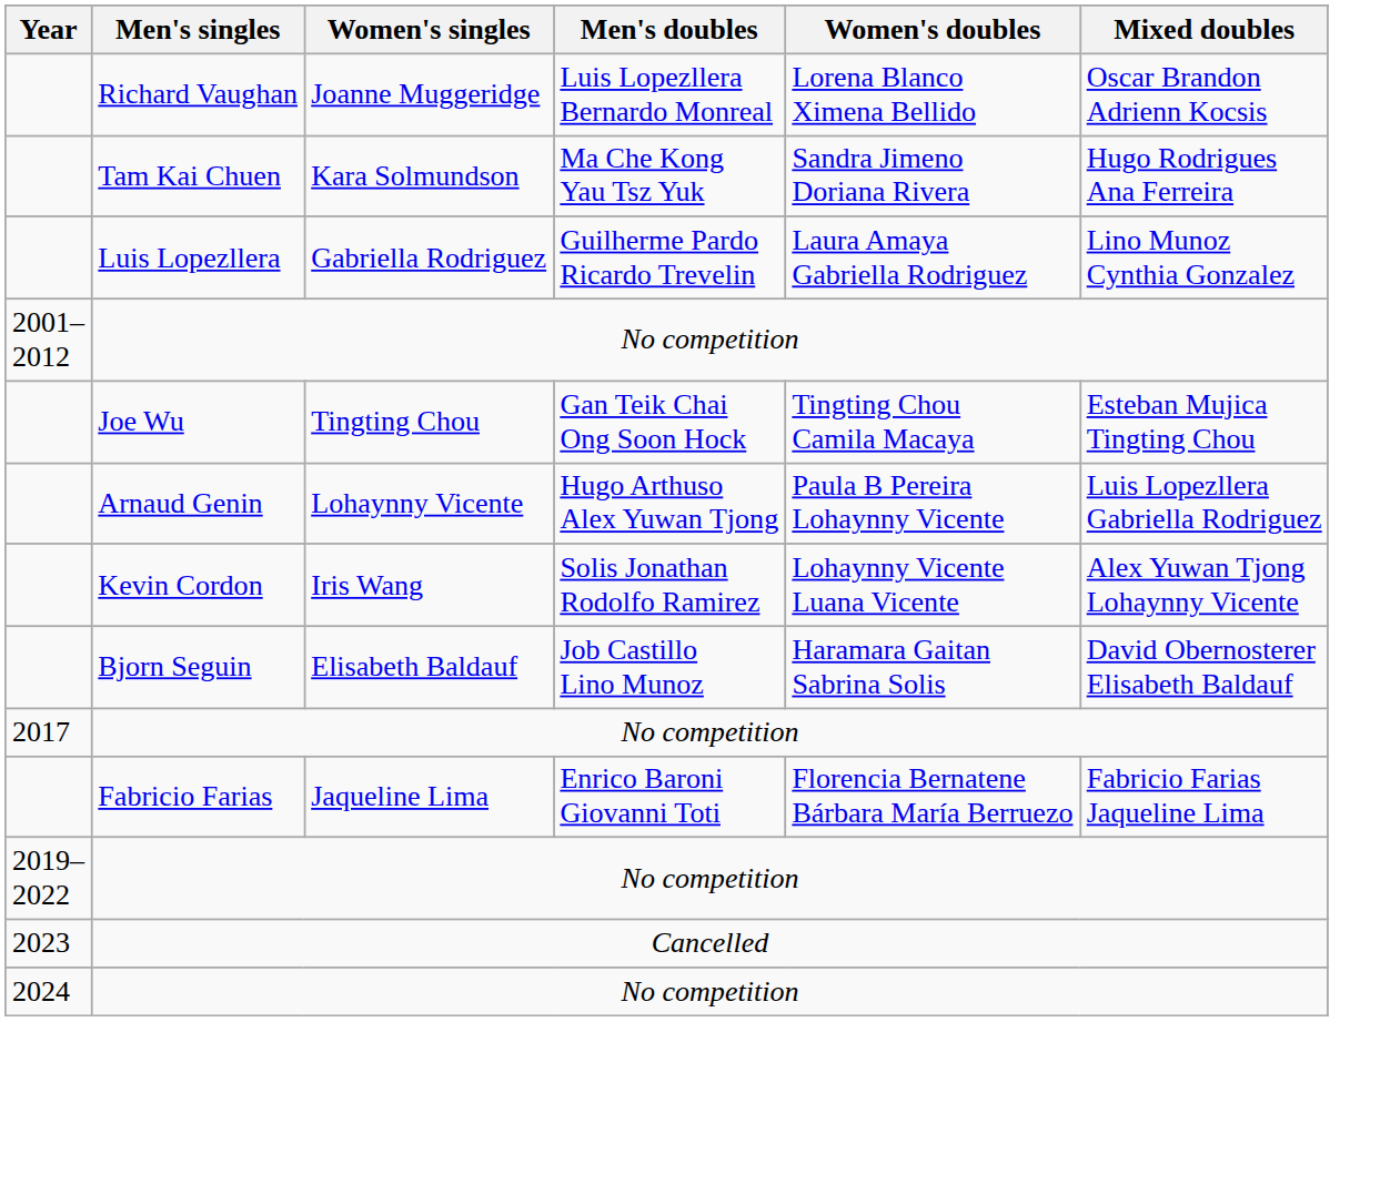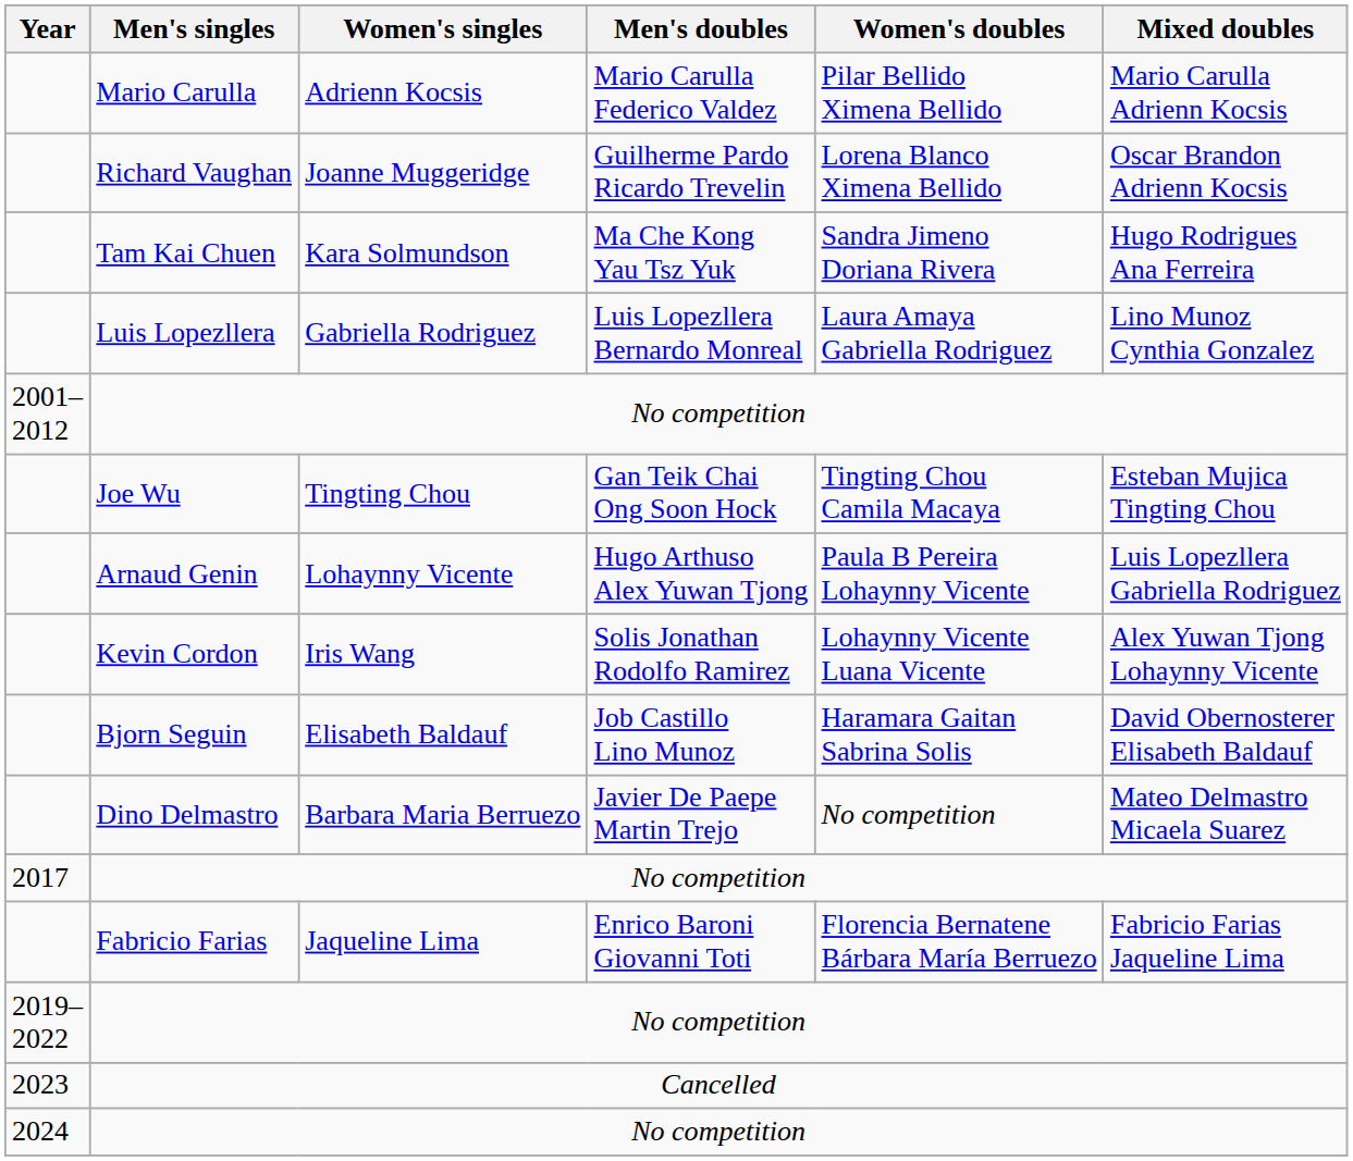+ row: Mario Carulla | Adrienn Kocsis | Mario Carulla Federico Valdez | Pilar Bellido Ximena Bellido | Mario Carulla Adrienn Kocsis
Richard Vaughan | Men's doubles: Luis Lopezllera Bernardo Monreal -> Guilherme Pardo Ricardo Trevelin
Luis Lopezllera | Men's doubles: Guilherme Pardo Ricardo Trevelin -> Luis Lopezllera Bernardo Monreal
+ row: Dino Delmastro | Barbara Maria Berruezo | Javier De Paepe Martin Trejo | No competition | Mateo Delmastro Micaela Suarez
